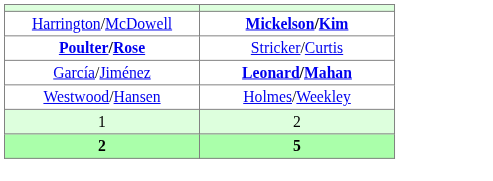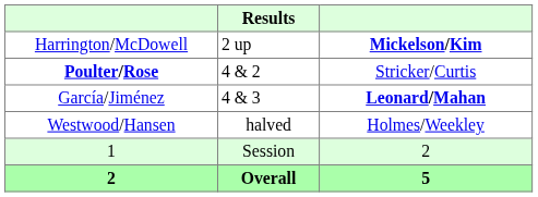+ column: Results | 2 up | 4 & 2 | 4 & 3 | halved | Session | Overall
